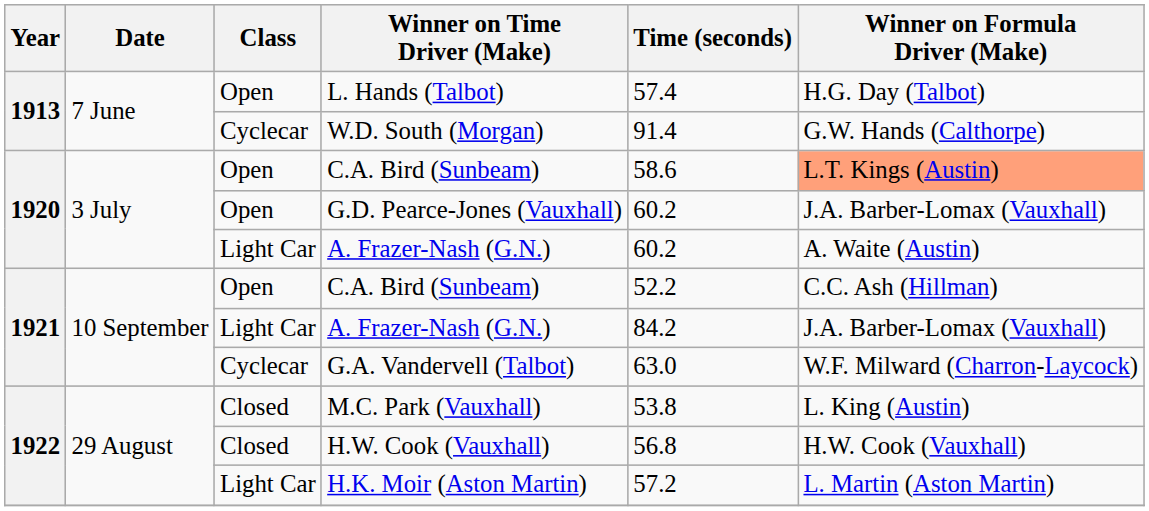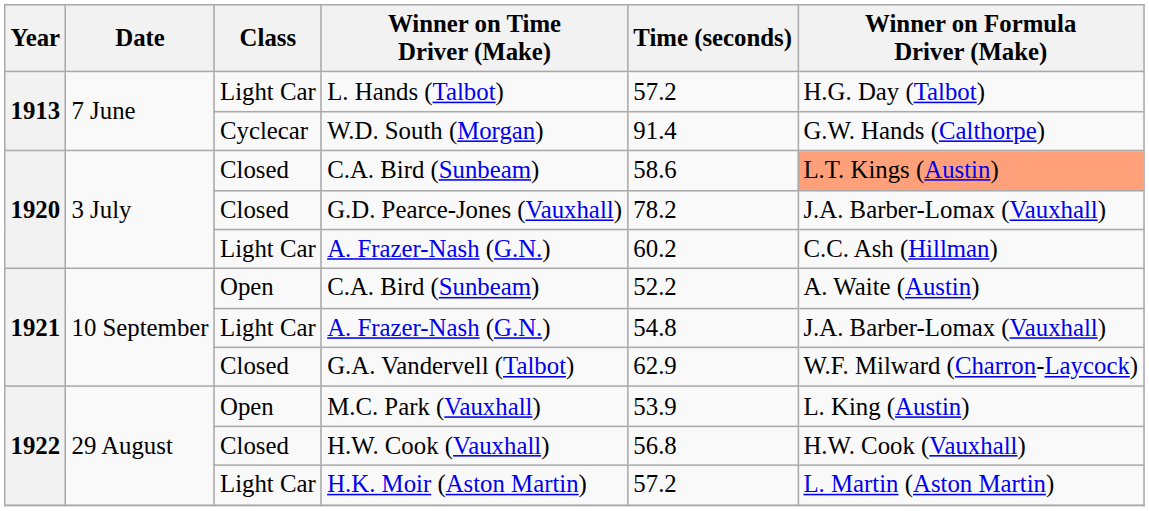L. Hands (Talbot) | Class: Open -> Light Car
L. Hands (Talbot) | Time (seconds): 57.4 -> 57.2
1920 / C.A. Bird (Sunbeam) | Class: Open -> Closed
G.D. Pearce-Jones (Vauxhall) | Class: Open -> Closed
G.D. Pearce-Jones (Vauxhall) | Time (seconds): 60.2 -> 78.2
1920 / A. Frazer-Nash (G.N.) | Winner on Formula Driver (Make): A. Waite (Austin) -> C.C. Ash (Hillman)
1921 / C.A. Bird (Sunbeam) | Winner on Formula Driver (Make): C.C. Ash (Hillman) -> A. Waite (Austin)
1921 / A. Frazer-Nash (G.N.) | Time (seconds): 84.2 -> 54.8
G.A. Vandervell (Talbot) | Class: Cyclecar -> Closed
G.A. Vandervell (Talbot) | Time (seconds): 63.0 -> 62.9
M.C. Park (Vauxhall) | Class: Closed -> Open
M.C. Park (Vauxhall) | Time (seconds): 53.8 -> 53.9
